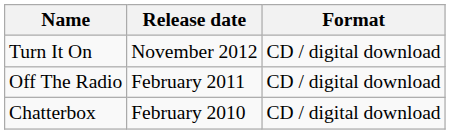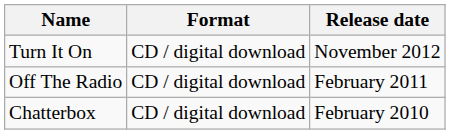columns swapped: Format <-> Release date
